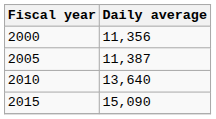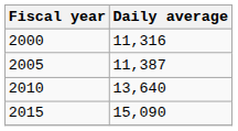2000 | Daily average: 11,356 -> 11,316
